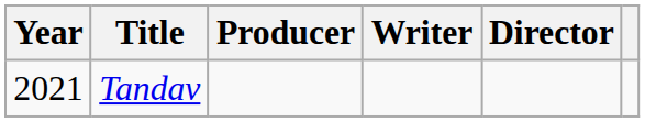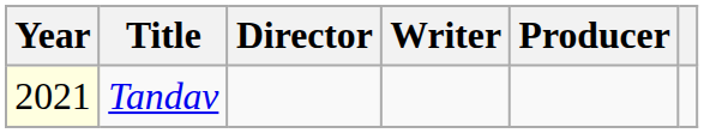columns swapped: Director <-> Producer
Tandav | Year: no background -> lightyellow background
